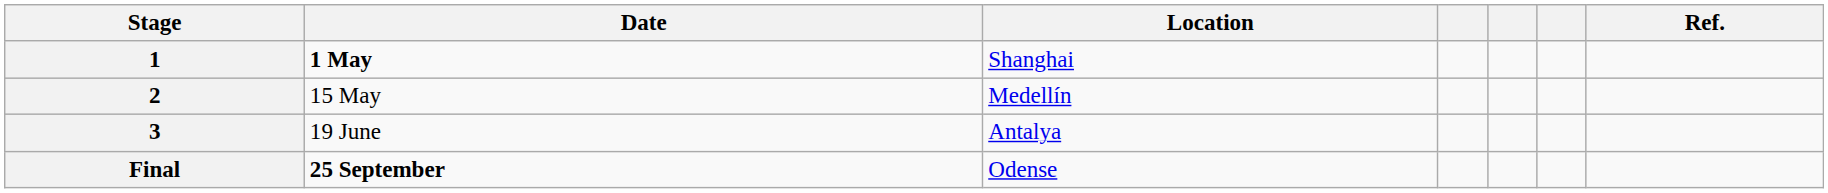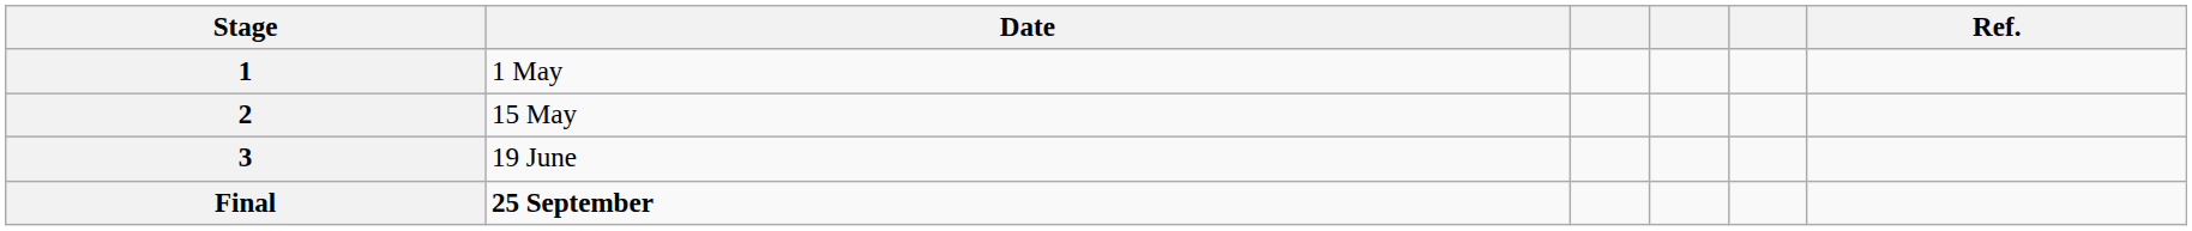- column: Location | Shanghai | Medellín | Antalya | Odense
1 | Date: bold -> normal
